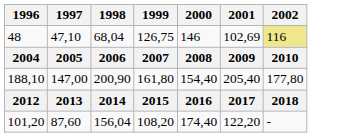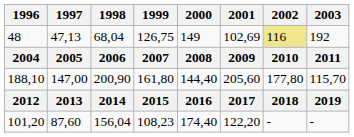+ column: 2003 | 192 | 2011 | 115,70 | 2019 | -
48 | 1997: 47,10 -> 47,13
48 | 2000: 146 -> 149
188,10 | 2000: 154,40 -> 144,40
188,10 | 2001: 205,40 -> 205,60
101,20 | 1999: 108,20 -> 108,23
